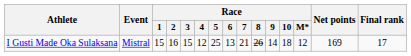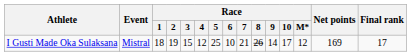I Gusti Made Oka Sulaksana | Race / 1: 15 -> 18
I Gusti Made Oka Sulaksana | Race / 2: 16 -> 19
I Gusti Made Oka Sulaksana | Race / 6: 13 -> 10
I Gusti Made Oka Sulaksana | Race / 10: 18 -> 17
